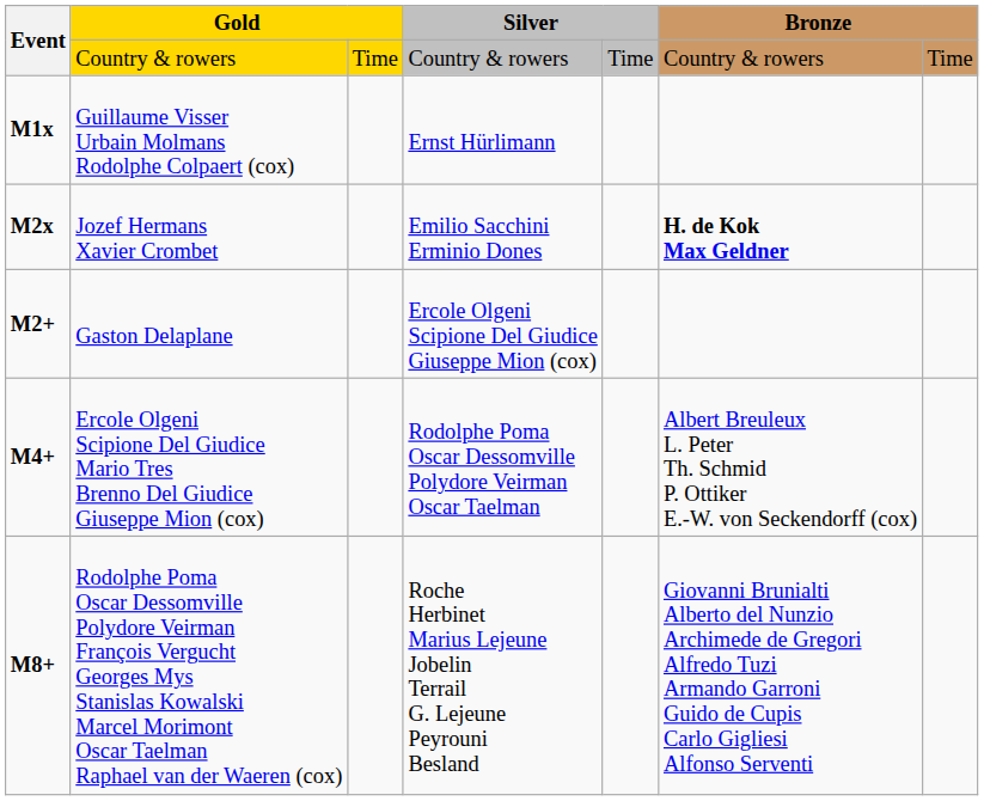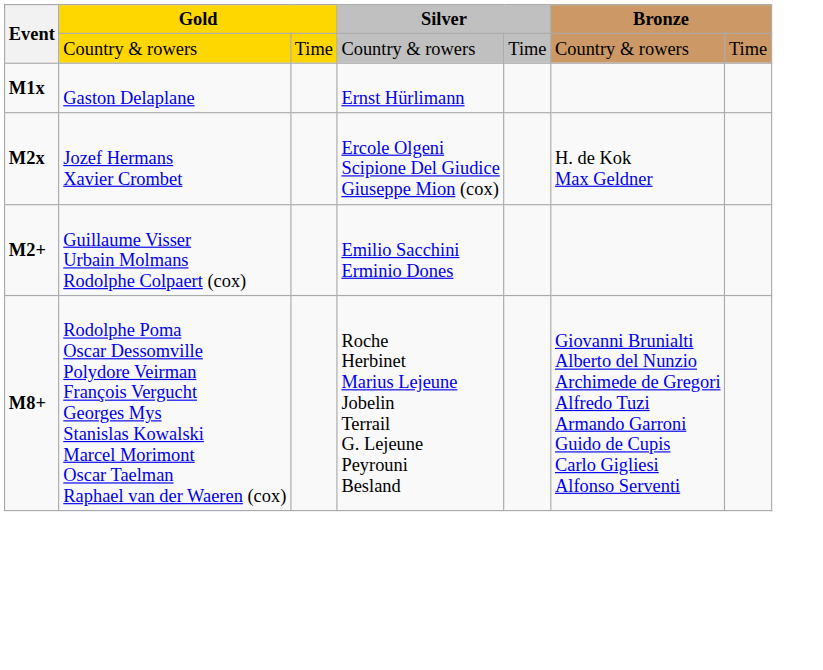M1x | column 2: Guillaume Visser Urbain Molmans Rodolphe Colpaert (cox) -> Gaston Delaplane
M2x | column 4: Emilio Sacchini Erminio Dones -> Ercole Olgeni Scipione Del Giudice Giuseppe Mion (cox)
M2x | column 6: bold -> normal
M2+ | column 2: Gaston Delaplane -> Guillaume Visser Urbain Molmans Rodolphe Colpaert (cox)
M2+ | column 4: Ercole Olgeni Scipione Del Giudice Giuseppe Mion (cox) -> Emilio Sacchini Erminio Dones
- row: M4+ | Ercole Olgeni Scipione Del Giudice Mario Tres Brenno Del Giudice Giuseppe Mion (cox) | Rodolphe Poma Oscar Dessomville Polydore Veirman Oscar Taelman | Albert Breuleux L. Peter Th. Schmid P. Ottiker E.-W. von Seckendorff (cox)
